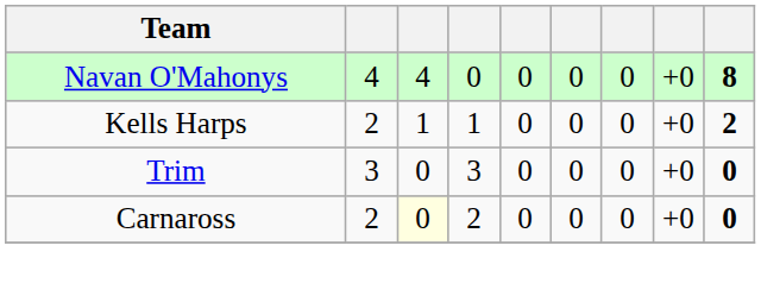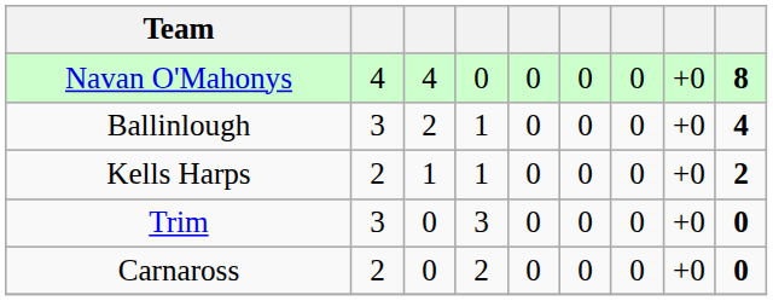+ row: Ballinlough | 3 | 2 | 1 | 0 | 0 | 0 | +0 | 4
Carnaross | column 3: lightyellow background -> no background
